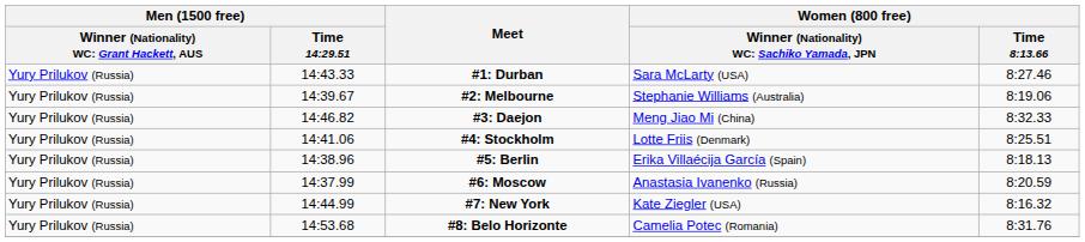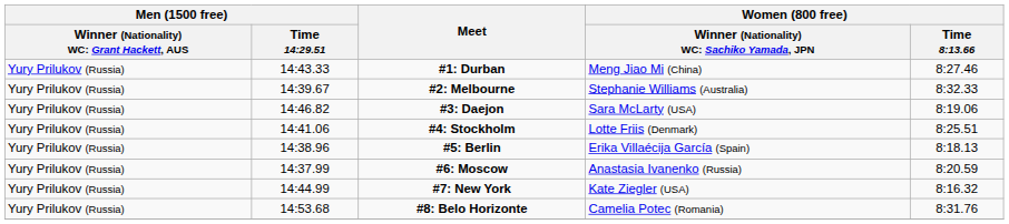#1: Durban | column 4: Sara McLarty (USA) -> Meng Jiao Mi (China)
#2: Melbourne | Women (800 free) / Time 8:13.66: 8:19.06 -> 8:32.33
#3: Daejon | column 4: Meng Jiao Mi (China) -> Sara McLarty (USA)
#3: Daejon | Women (800 free) / Time 8:13.66: 8:32.33 -> 8:19.06
